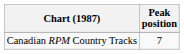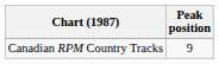Canadian RPM Country Tracks | Peak position: 7 -> 9
